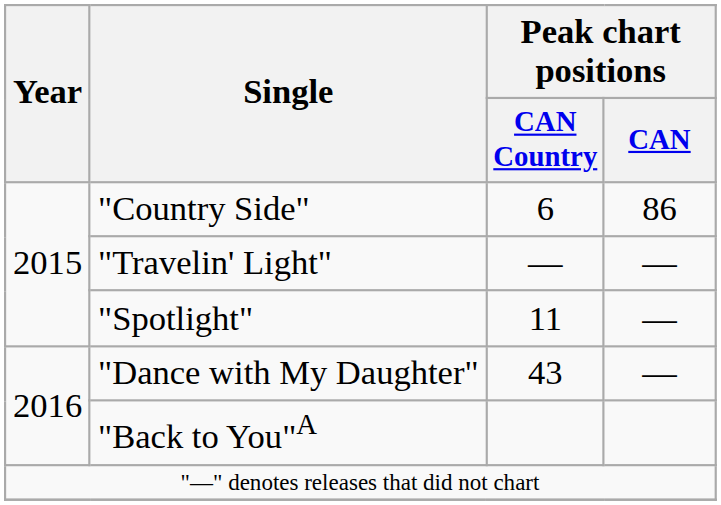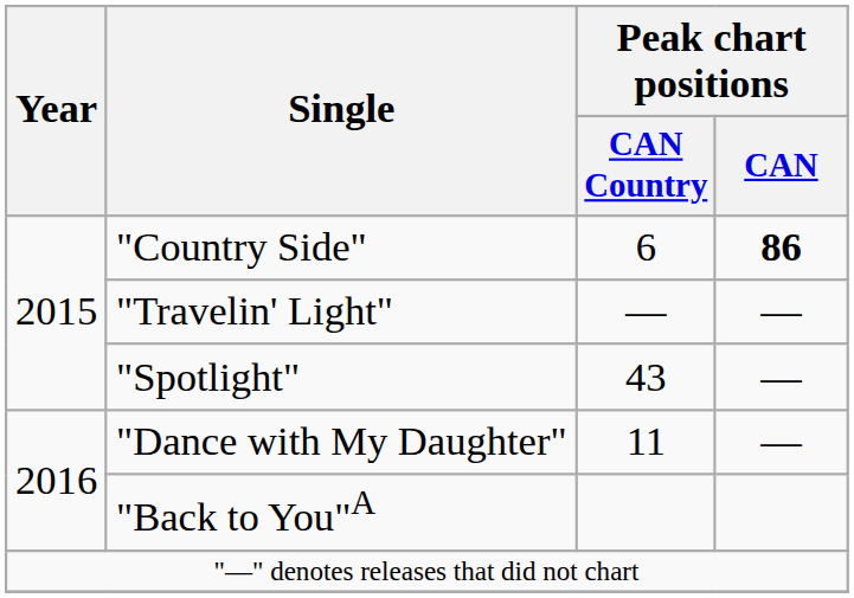"Country Side" | Peak chart positions / CAN: normal -> bold
"Spotlight" | Peak chart positions / CAN Country: 11 -> 43
"Dance with My Daughter" | Peak chart positions / CAN Country: 43 -> 11
